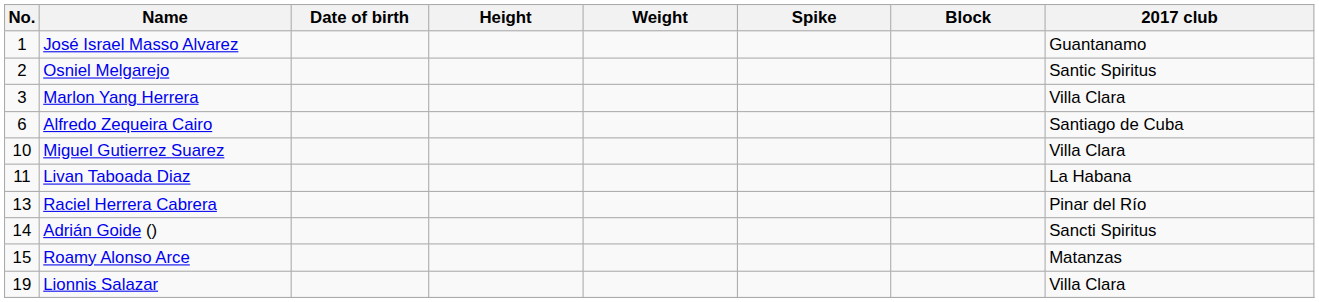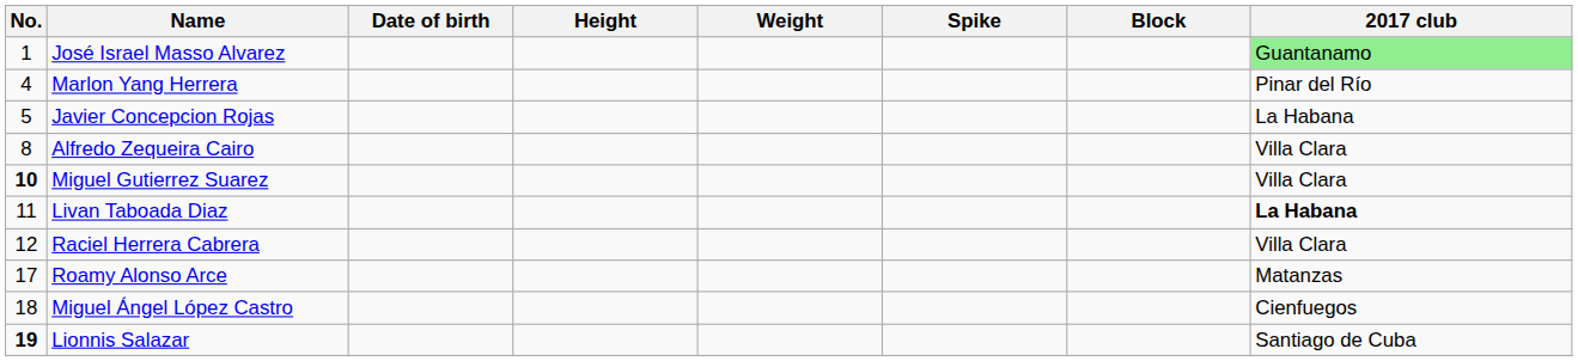José Israel Masso Alvarez | 2017 club: no background -> lightgreen background
- row: 2 | Osniel Melgarejo | Santic Spiritus
Marlon Yang Herrera | No.: 3 -> 4
Marlon Yang Herrera | 2017 club: Villa Clara -> Pinar del Río
+ row: 5 | Javier Concepcion Rojas | La Habana
Alfredo Zequeira Cairo | No.: 6 -> 8
Alfredo Zequeira Cairo | 2017 club: Santiago de Cuba -> Villa Clara
Miguel Gutierrez Suarez | No.: normal -> bold
Livan Taboada Diaz | 2017 club: normal -> bold
Raciel Herrera Cabrera | No.: 13 -> 12
Raciel Herrera Cabrera | 2017 club: Pinar del Río -> Villa Clara
- row: 14 | Adrián Goide () | Sancti Spiritus
Roamy Alonso Arce | No.: 15 -> 17
+ row: 18 | Miguel Ángel López Castro | Cienfuegos
Lionnis Salazar | No.: normal -> bold
Lionnis Salazar | 2017 club: Villa Clara -> Santiago de Cuba
